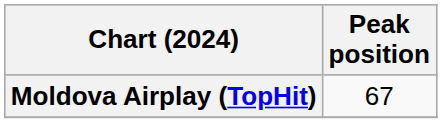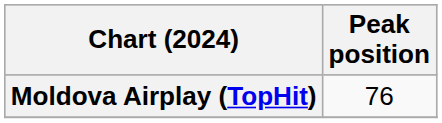Moldova Airplay (TopHit) | Peak position: 67 -> 76
